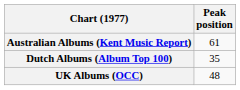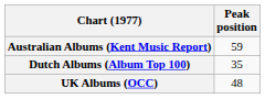Australian Albums (Kent Music Report) | Peak position: 61 -> 59
